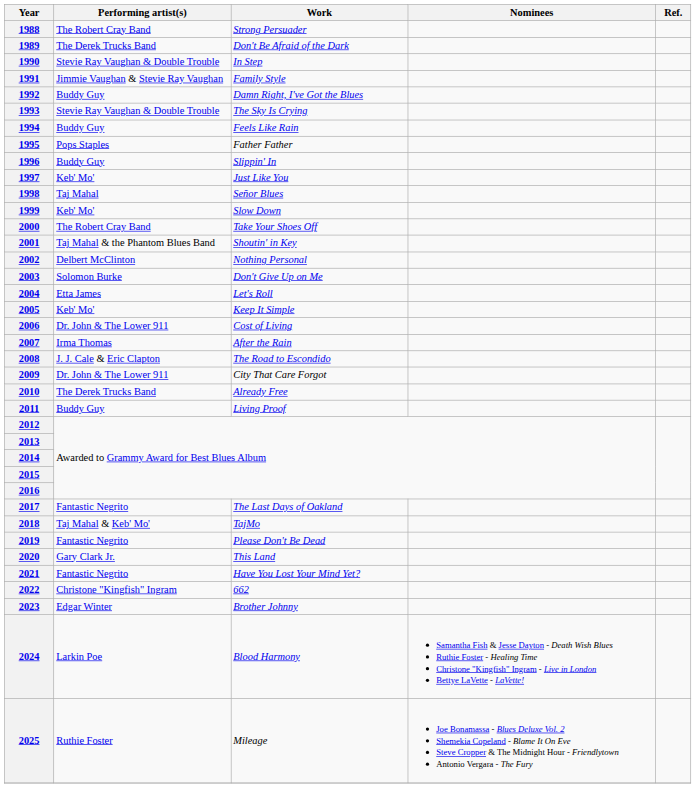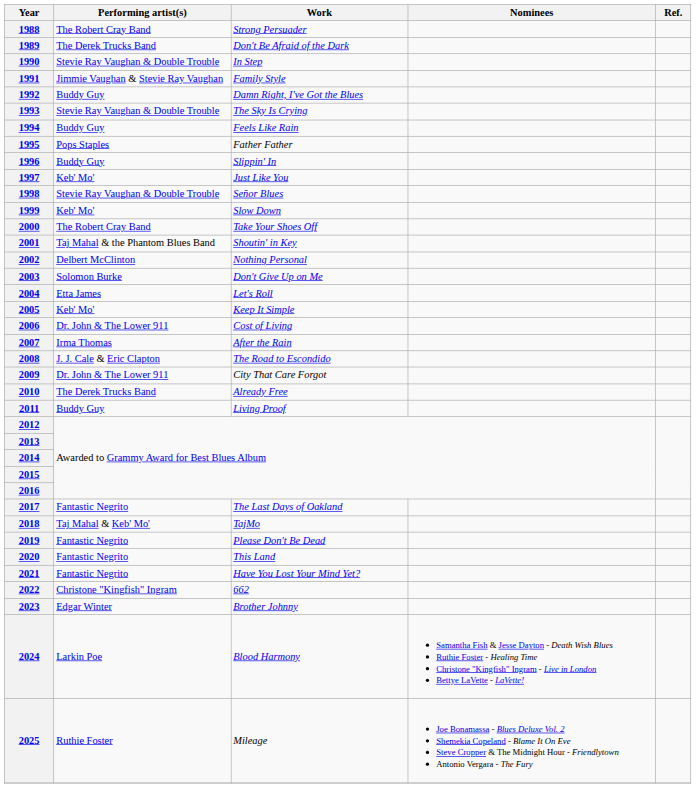1998 | Performing artist(s): Taj Mahal -> Stevie Ray Vaughan & Double Trouble
2020 | Performing artist(s): Gary Clark Jr. -> Fantastic Negrito
